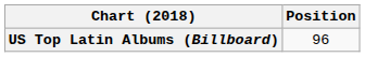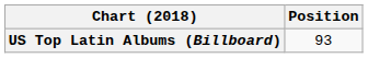US Top Latin Albums (Billboard) | Position: 96 -> 93
